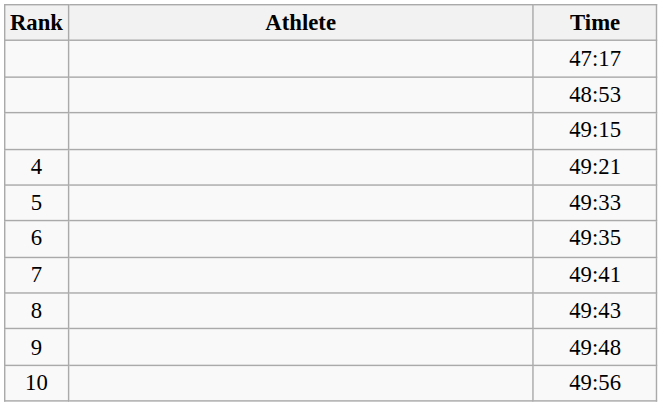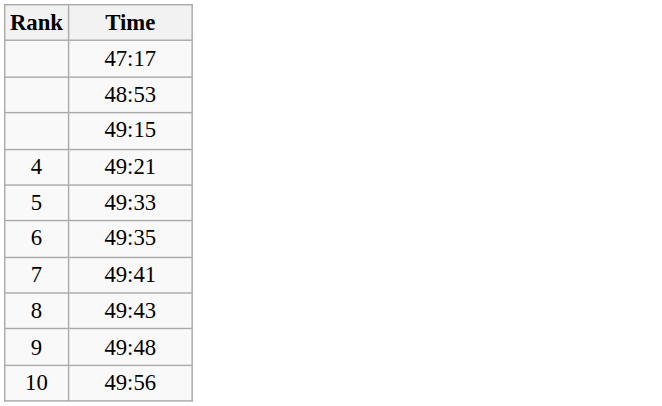- column: Athlete
